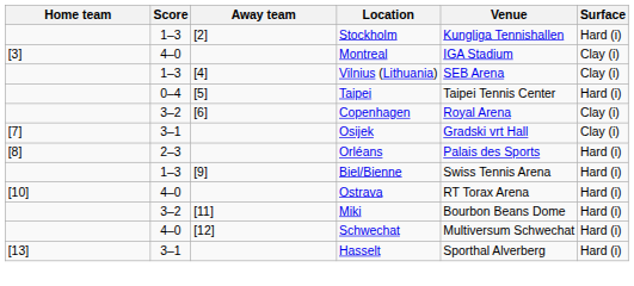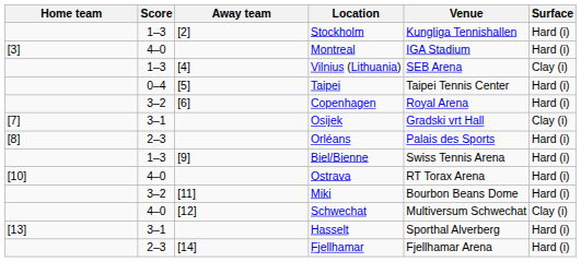Montreal | Surface: Clay (i) -> Hard (i)
Copenhagen | Surface: Clay (i) -> Hard (i)
Schwechat | Surface: Hard (i) -> Clay (i)
+ row: 2–3 | [14] | Fjellhamar | Fjellhamar Arena | Hard (i)
